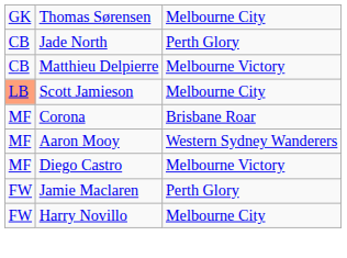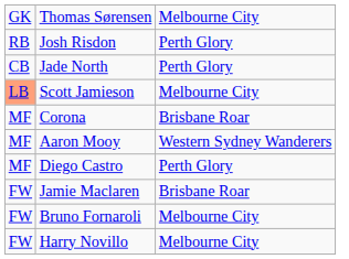+ row: RB | Josh Risdon | Perth Glory
- row: CB | Matthieu Delpierre | Melbourne Victory
Diego Castro | column 3: Melbourne Victory -> Perth Glory
Jamie Maclaren | column 3: Perth Glory -> Brisbane Roar
+ row: FW | Bruno Fornaroli | Melbourne City
